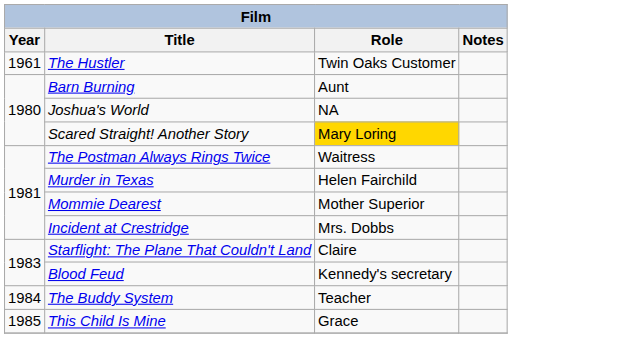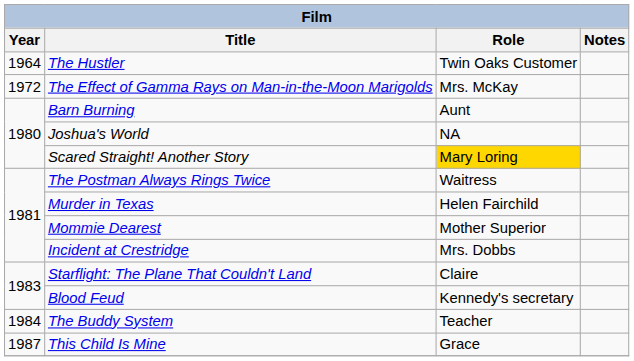The Hustler | Year: 1961 -> 1964
+ row: 1972 | The Effect of Gamma Rays on Man-in-the-Moon Marigolds | Mrs. McKay
This Child Is Mine | Year: 1985 -> 1987
